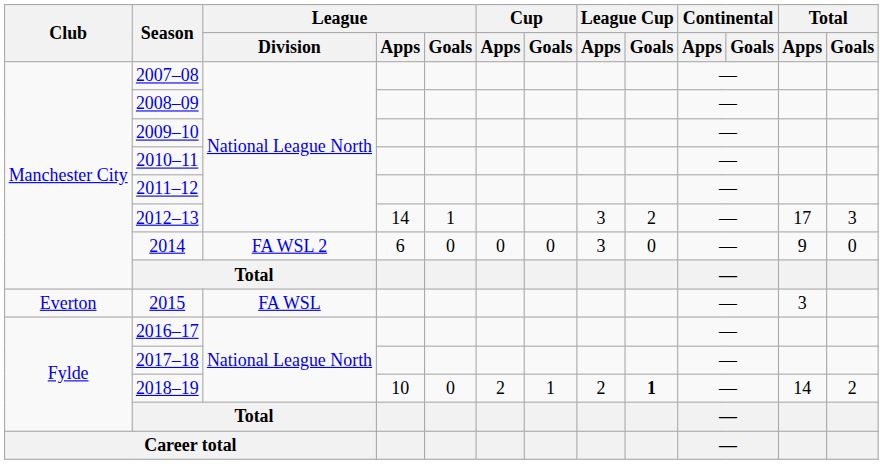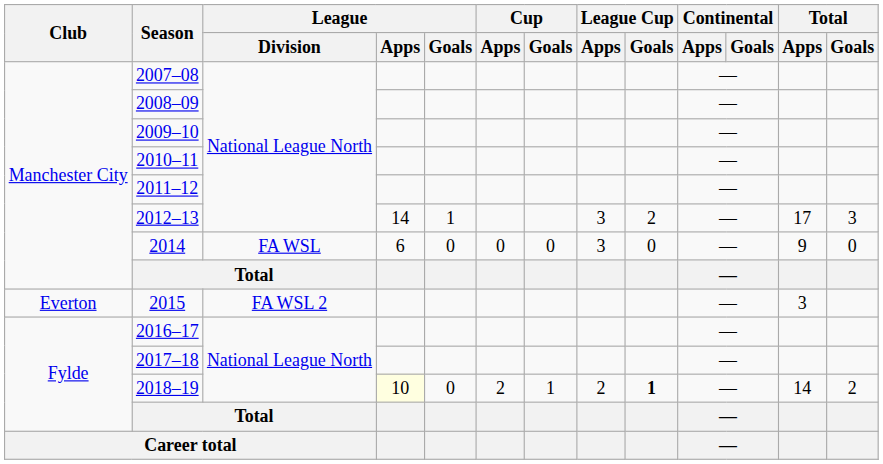2014 | League / Division: FA WSL 2 -> FA WSL
2015 | League / Division: FA WSL -> FA WSL 2
2018–19 | League / Apps: no background -> lightyellow background
